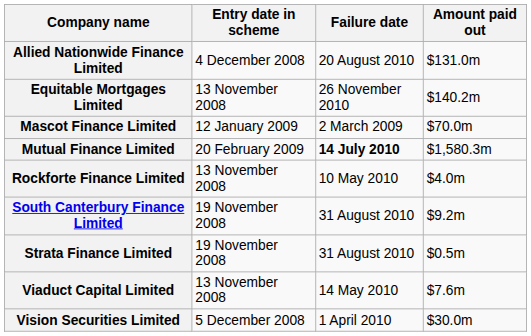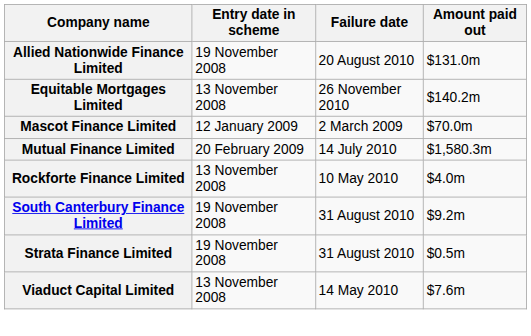Allied Nationwide Finance Limited | Entry date in scheme: 4 December 2008 -> 19 November 2008
Mutual Finance Limited | Failure date: bold -> normal
- row: Vision Securities Limited | 5 December 2008 | 1 April 2010 | $30.0m
